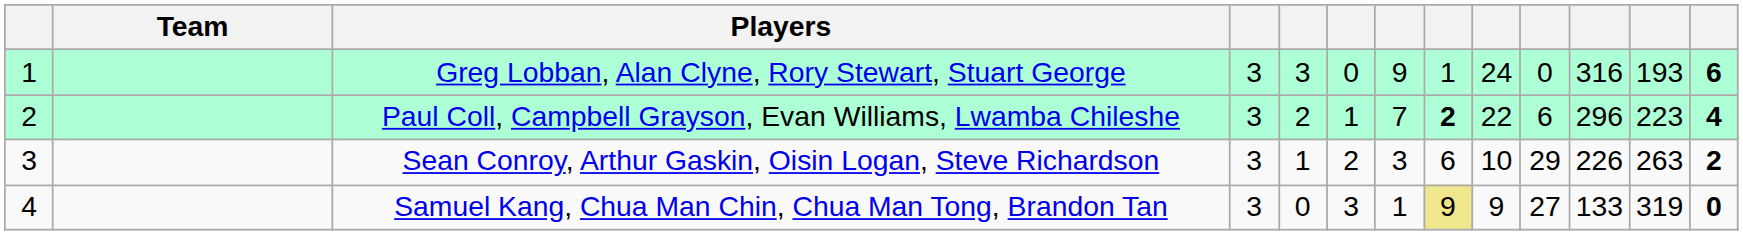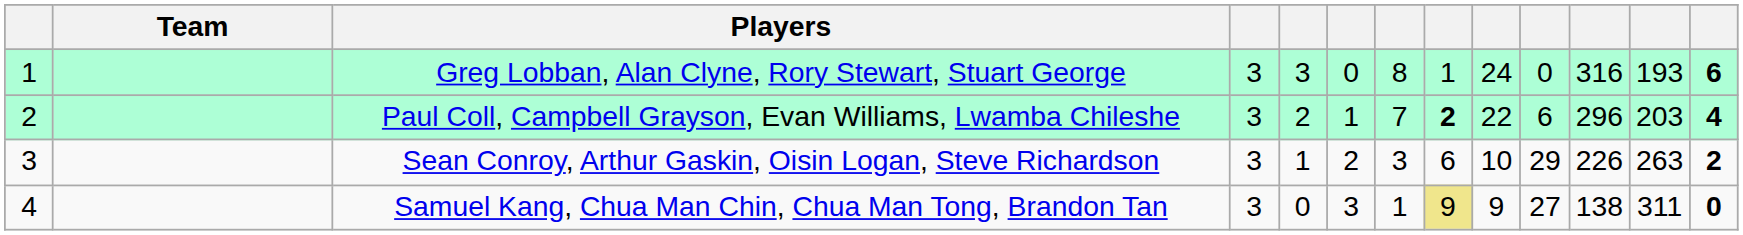Greg Lobban, Alan Clyne, Rory Stewart, Stuart George | column 7: 9 -> 8
Paul Coll, Campbell Grayson, Evan Williams, Lwamba Chileshe | column 12: 223 -> 203
Samuel Kang, Chua Man Chin, Chua Man Tong, Brandon Tan | column 11: 133 -> 138
Samuel Kang, Chua Man Chin, Chua Man Tong, Brandon Tan | column 12: 319 -> 311
